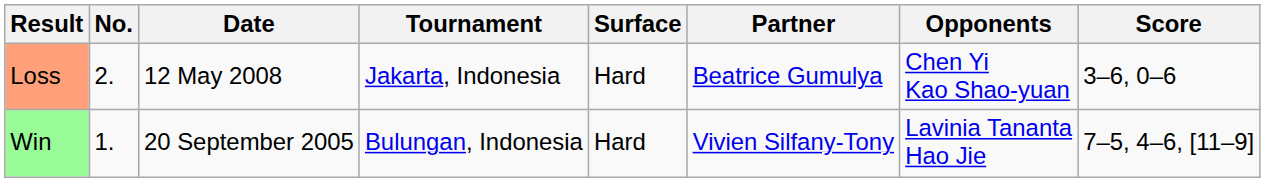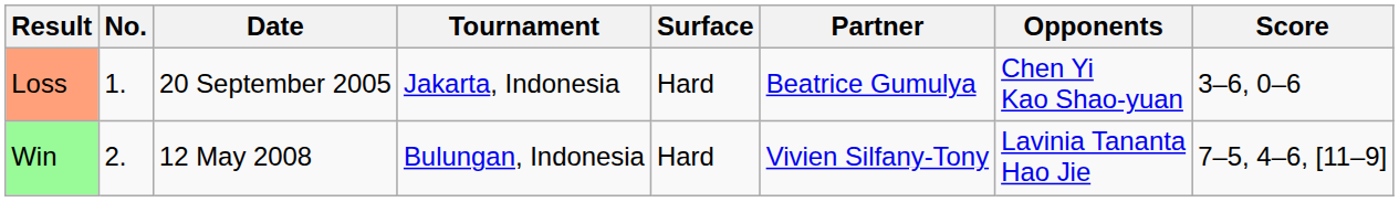Loss | No.: 2. -> 1.
Loss | Date: 12 May 2008 -> 20 September 2005
Win | No.: 1. -> 2.
Win | Date: 20 September 2005 -> 12 May 2008
